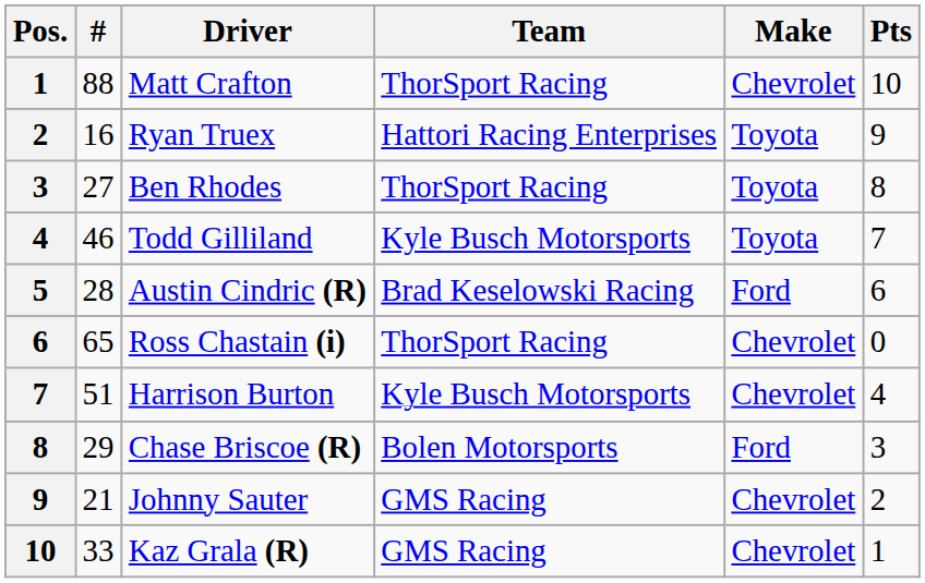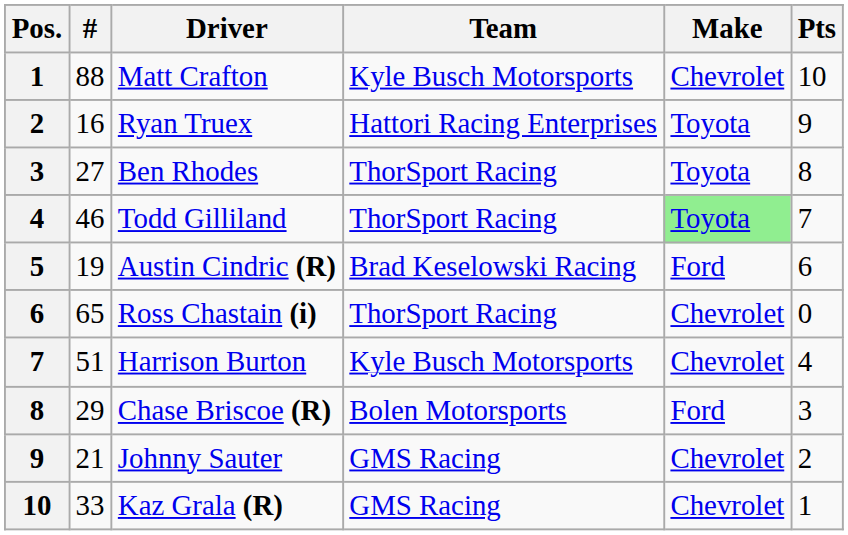Matt Crafton | Team: ThorSport Racing -> Kyle Busch Motorsports
Todd Gilliland | Team: Kyle Busch Motorsports -> ThorSport Racing
Todd Gilliland | Make: no background -> lightgreen background
Austin Cindric (R) | #: 28 -> 19
